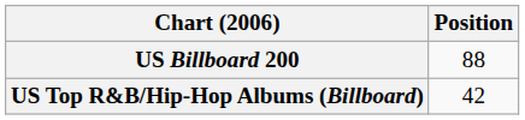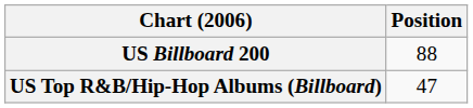US Top R&B/Hip-Hop Albums (Billboard) | Position: 42 -> 47
